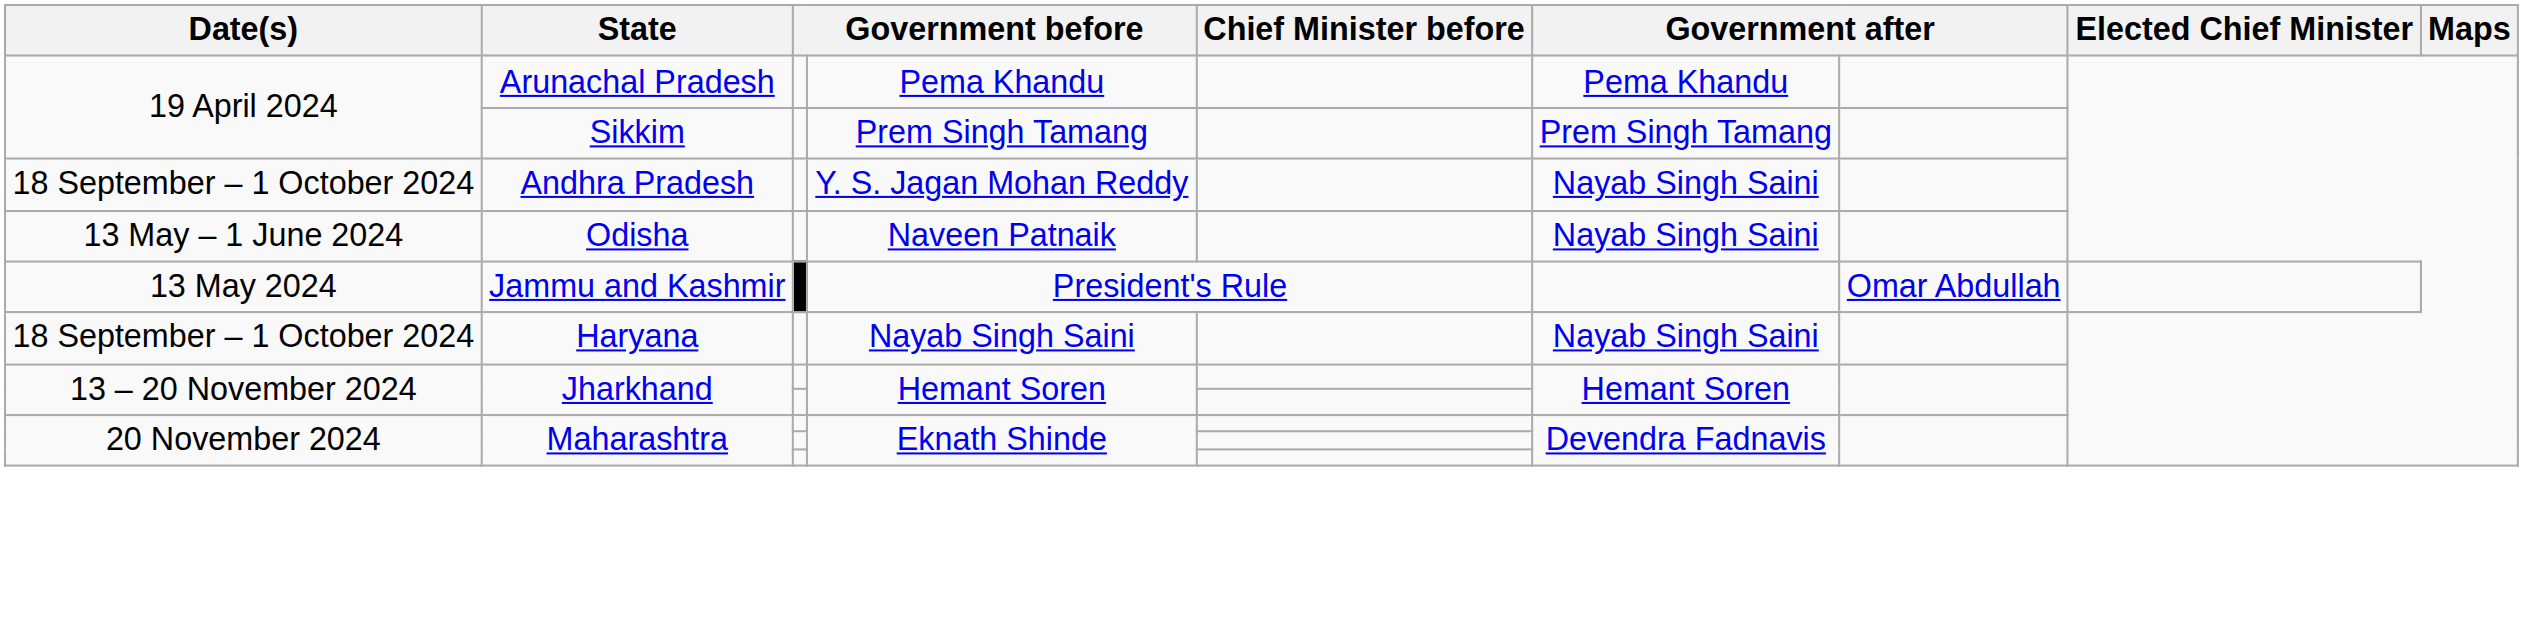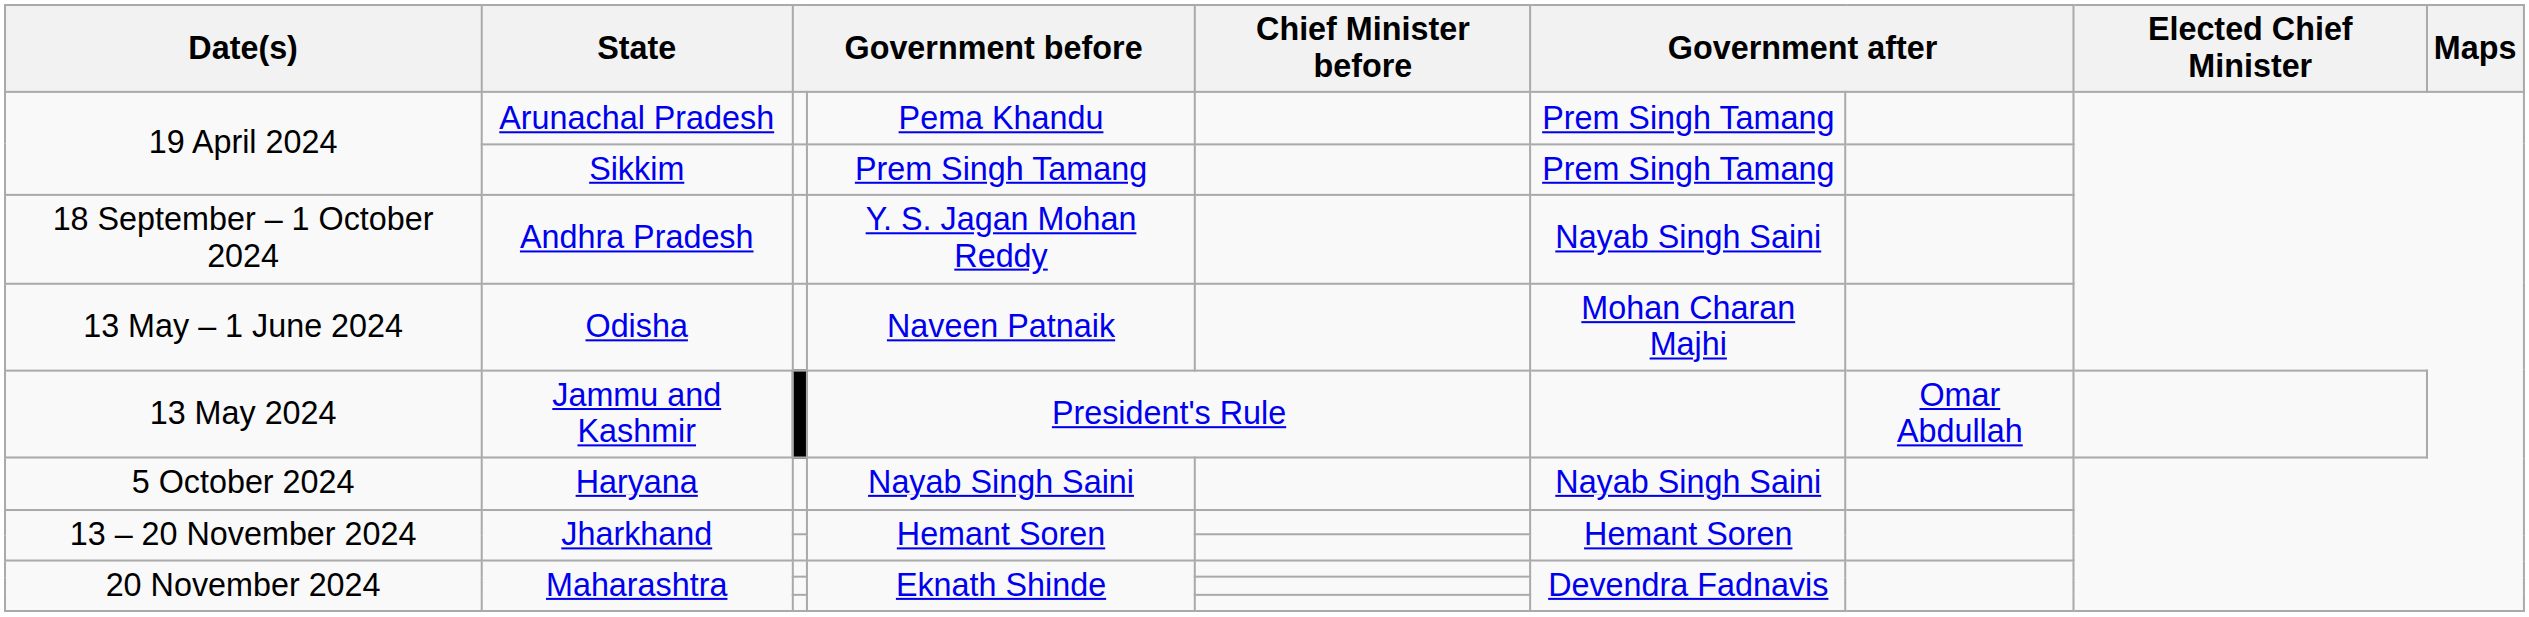Arunachal Pradesh | column 6: Pema Khandu -> Prem Singh Tamang
Odisha | column 6: Nayab Singh Saini -> Mohan Charan Majhi
Haryana | Date(s): 18 September – 1 October 2024 -> 5 October 2024
